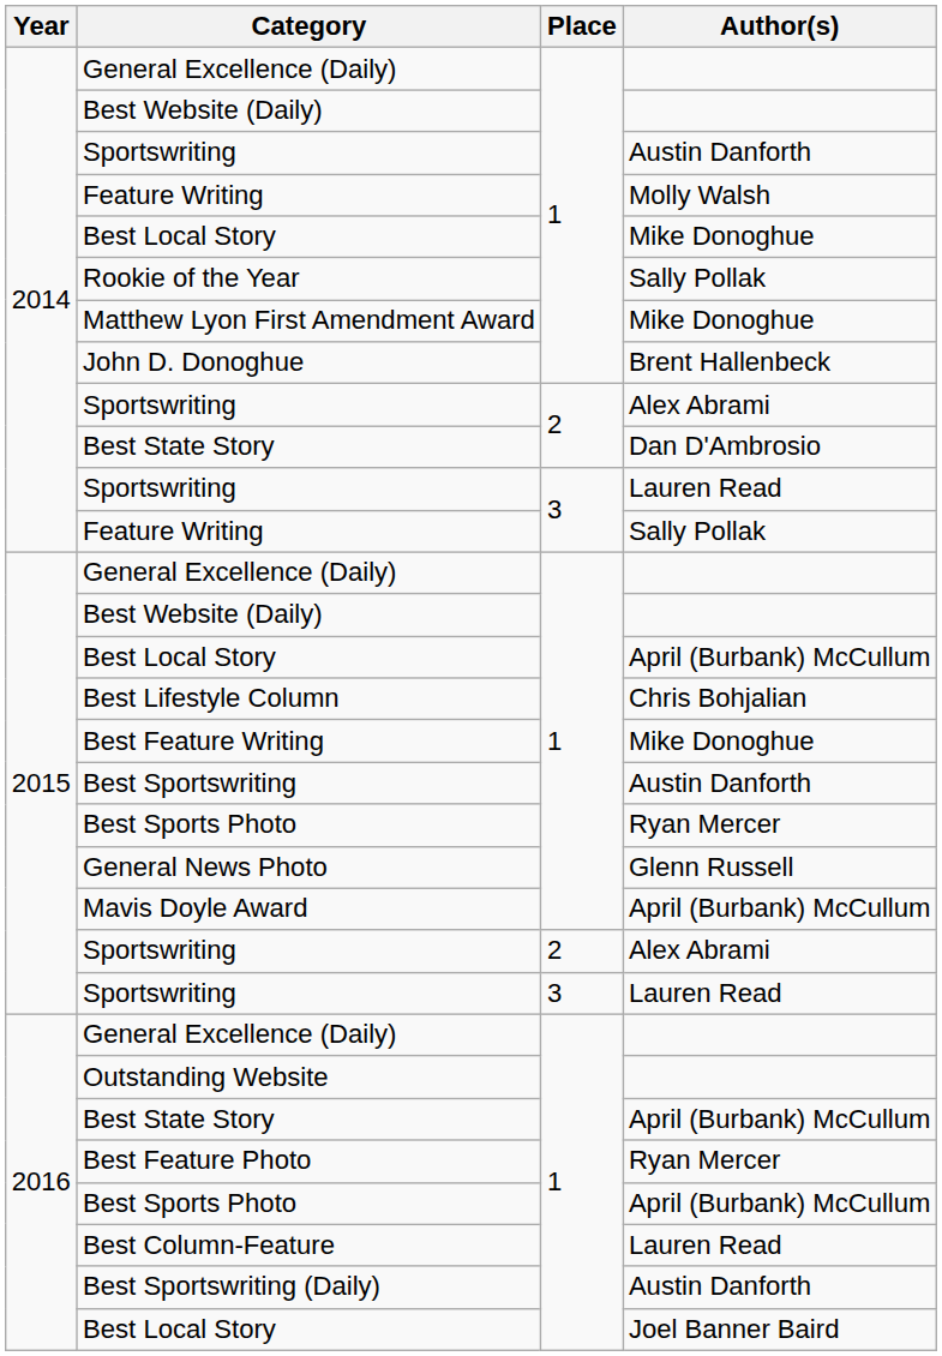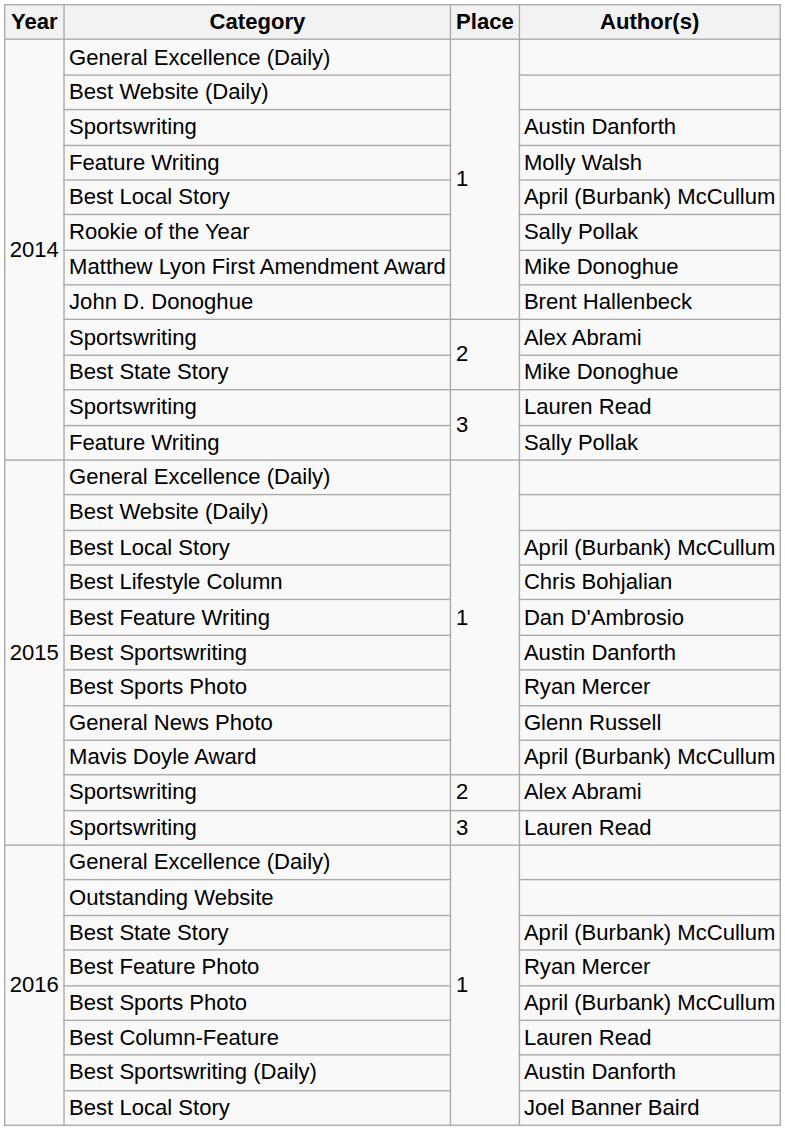2014 / Best Local Story | Author(s): Mike Donoghue -> April (Burbank) McCullum
2014 / Best State Story | Author(s): Dan D'Ambrosio -> Mike Donoghue
Best Feature Writing | Author(s): Mike Donoghue -> Dan D'Ambrosio
